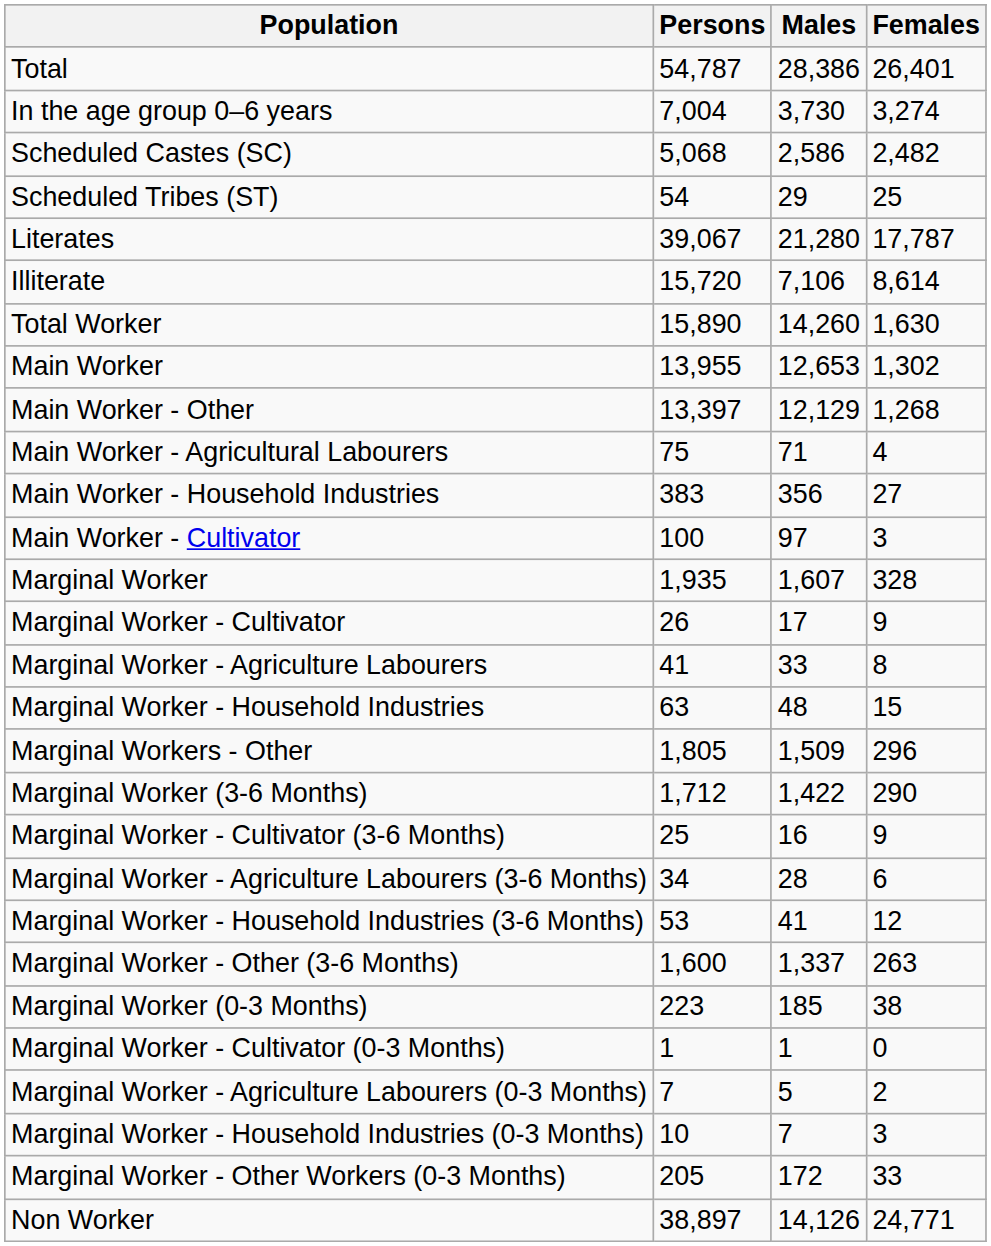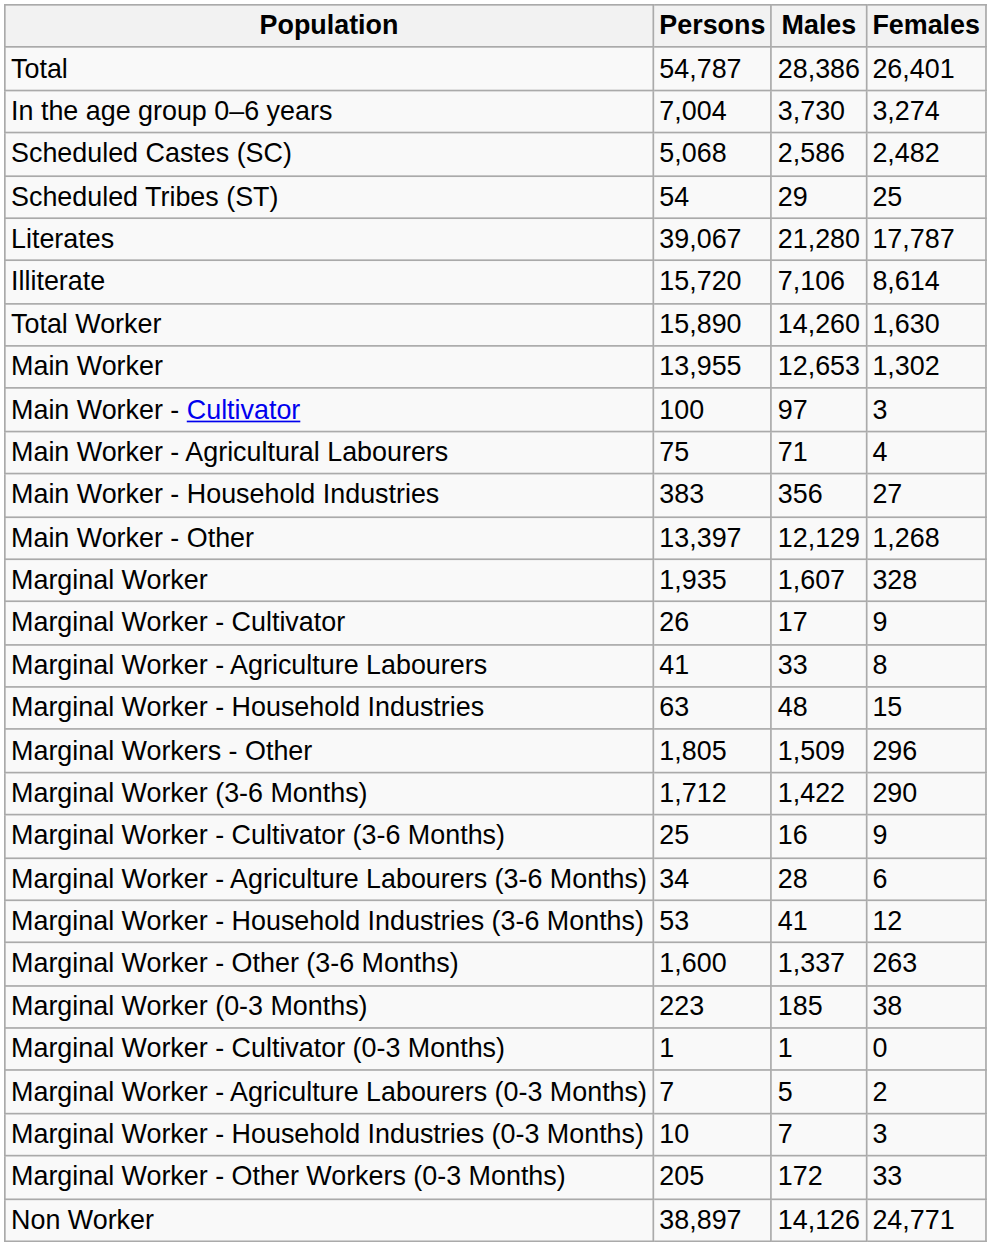rows swapped: Main Worker - Cultivator <-> Main Worker - Other
